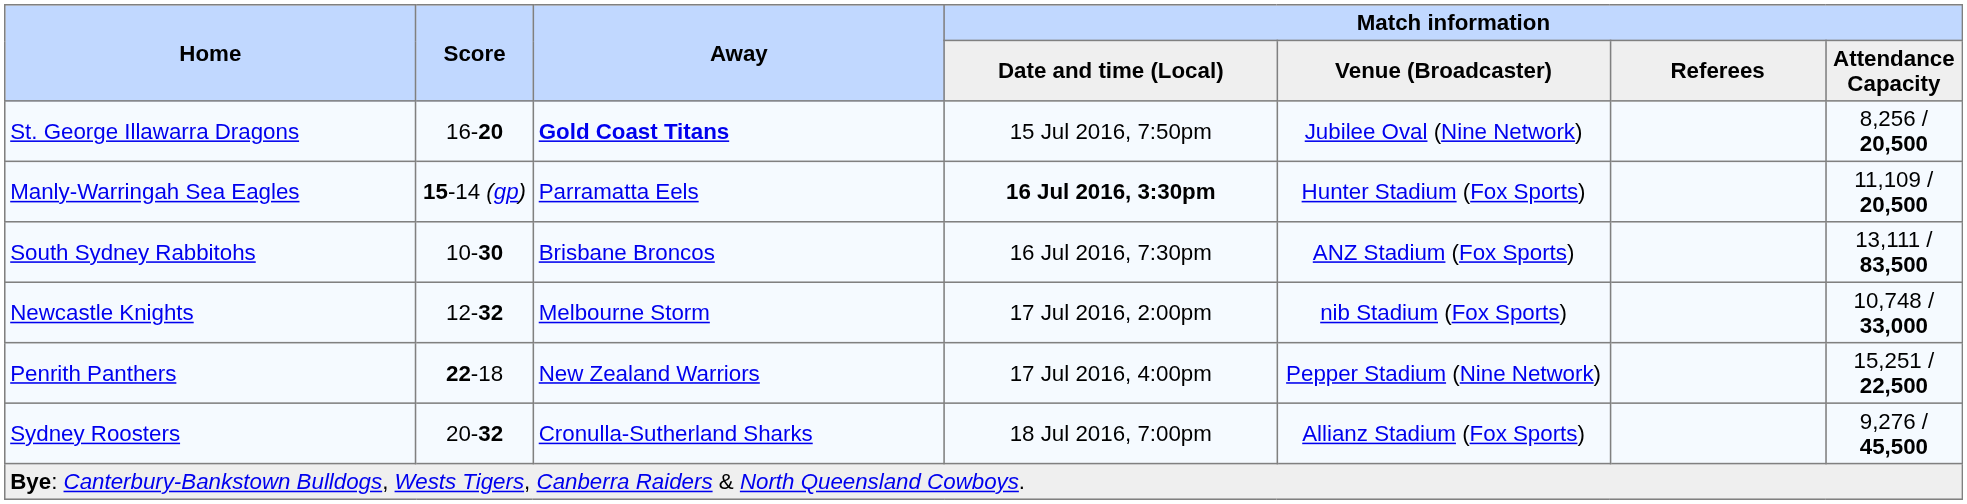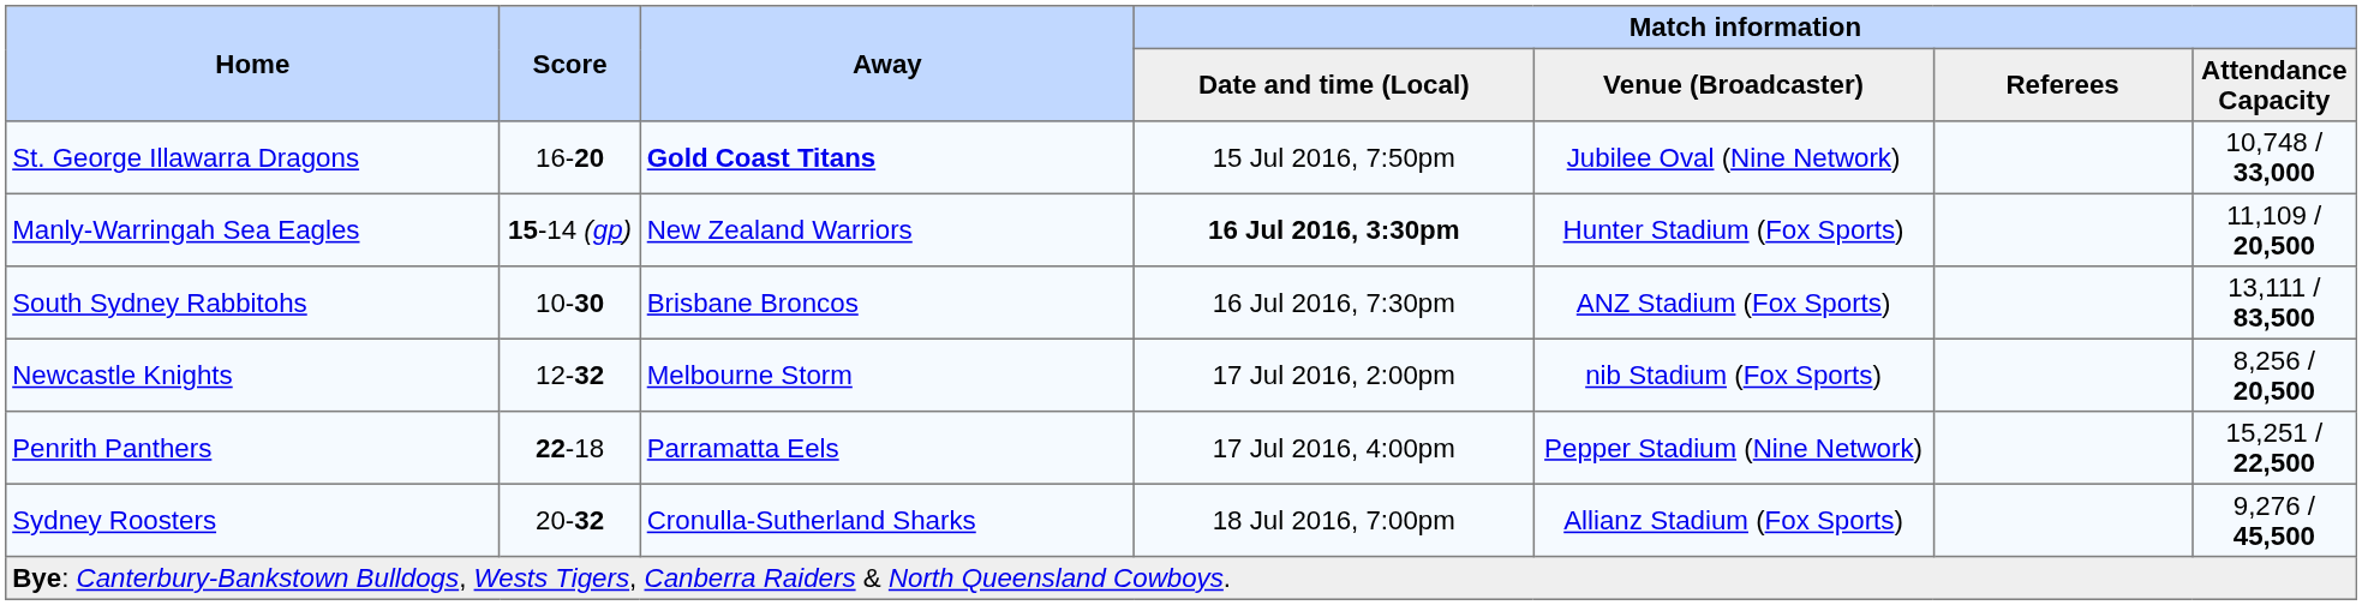St. George Illawarra Dragons | Match information / Attendance Capacity: 8,256 / 20,500 -> 10,748 / 33,000
Manly-Warringah Sea Eagles | Away: Parramatta Eels -> New Zealand Warriors
Newcastle Knights | Match information / Attendance Capacity: 10,748 / 33,000 -> 8,256 / 20,500
Penrith Panthers | Away: New Zealand Warriors -> Parramatta Eels
